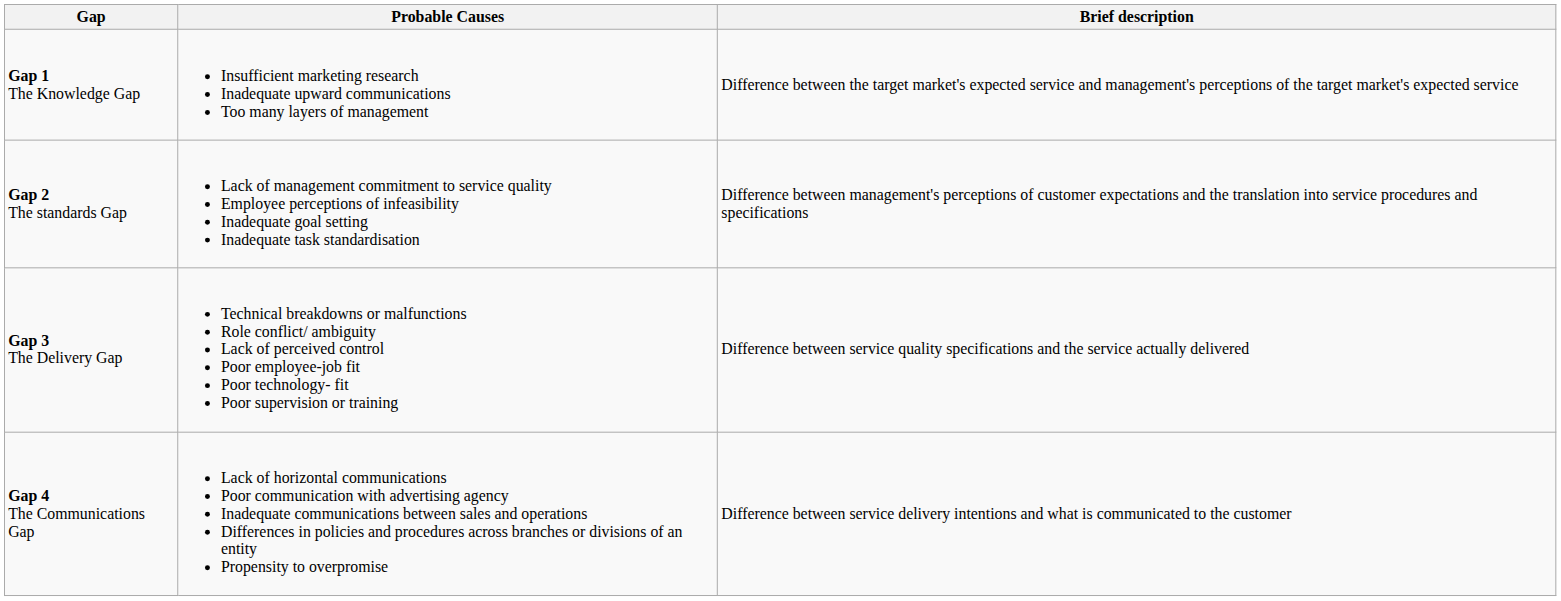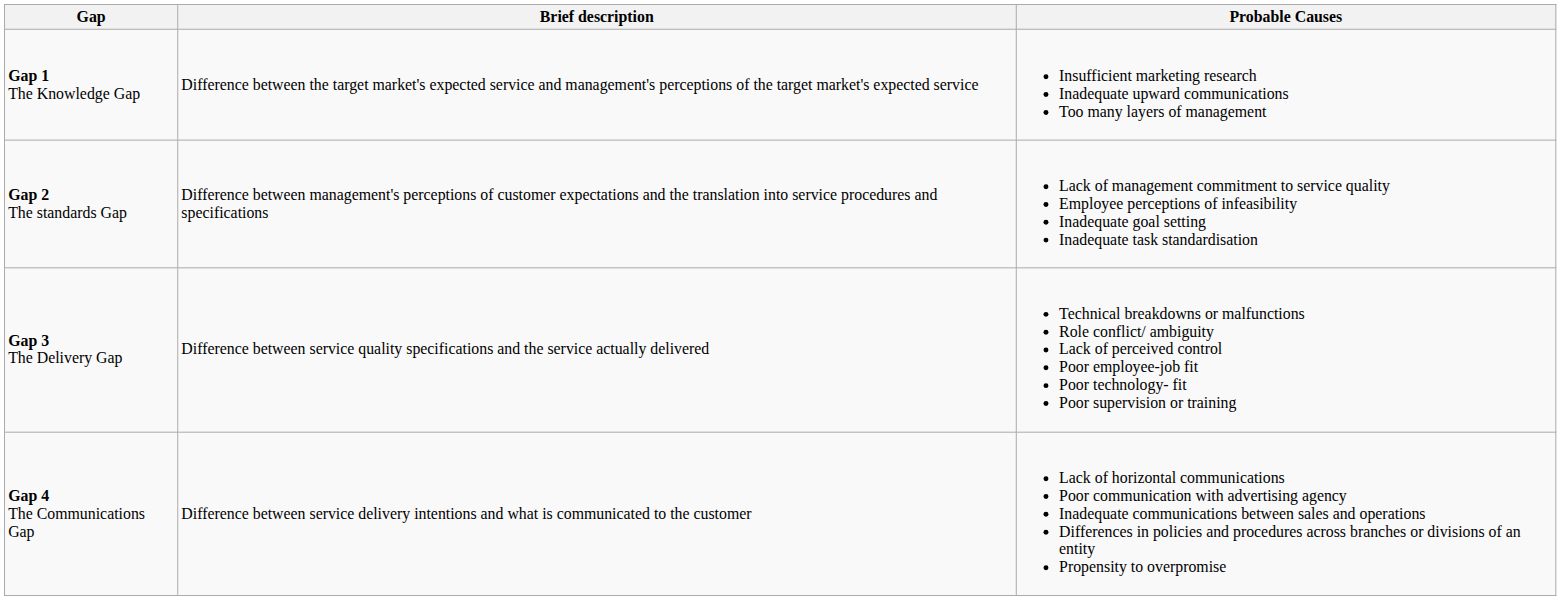columns swapped: Brief description <-> Probable Causes
